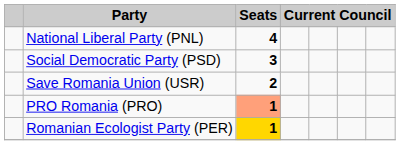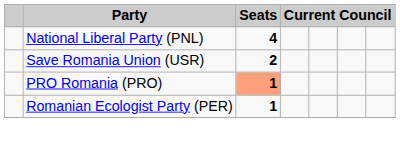- row: Social Democratic Party (PSD) | 3
Romanian Ecologist Party (PER) | Seats: gold background -> no background
